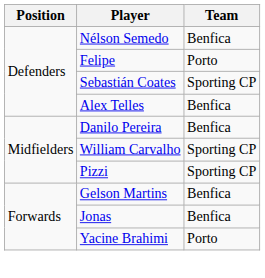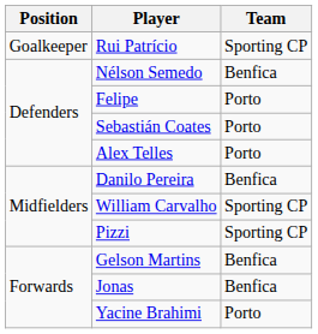+ row: Goalkeeper | Rui Patrício | Sporting CP
Sebastián Coates | Team: Sporting CP -> Porto
Alex Telles | Team: Benfica -> Porto
